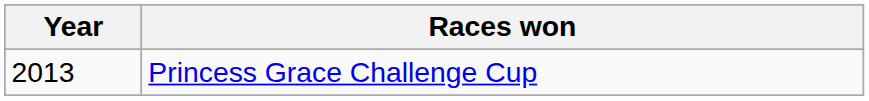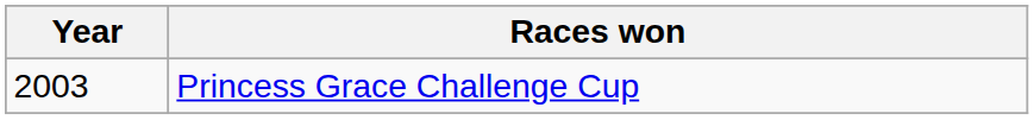Princess Grace Challenge Cup | Year: 2013 -> 2003
